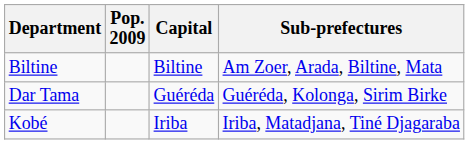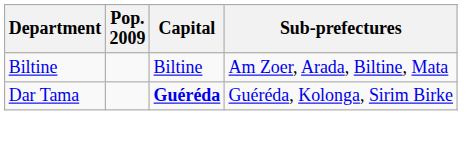Dar Tama | Capital: normal -> bold
- row: Kobé | Iriba | Iriba, Matadjana, Tiné Djagaraba
